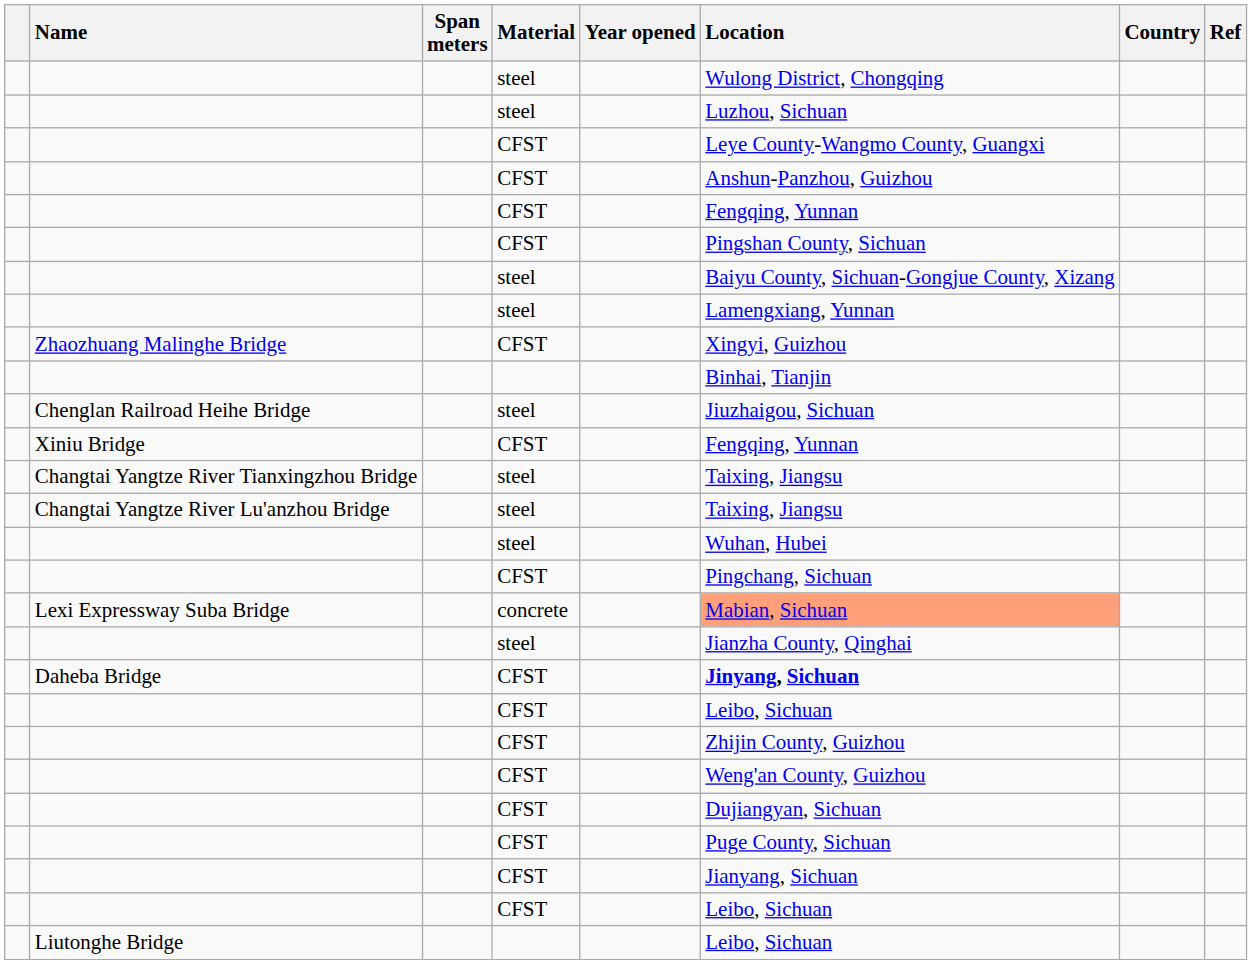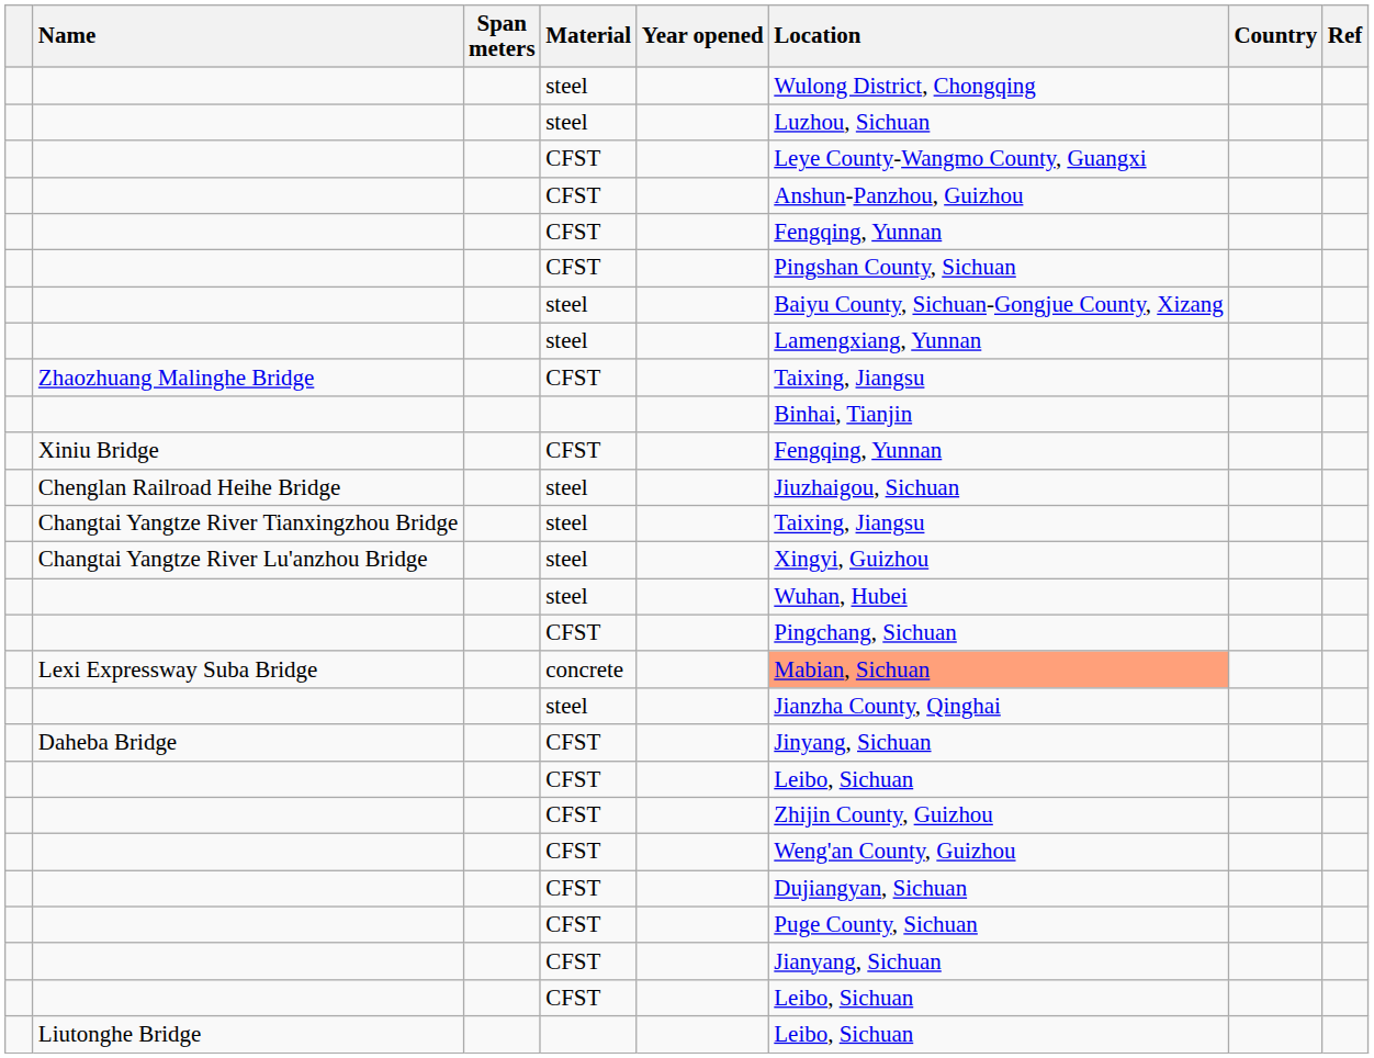Zhaozhuang Malinghe Bridge | Location: Xingyi, Guizhou -> Taixing, Jiangsu
rows swapped: Chenglan Railroad Heihe Bridge <-> Xiniu Bridge
Changtai Yangtze River Lu'anzhou Bridge | Location: Taixing, Jiangsu -> Xingyi, Guizhou
Daheba Bridge | Location: bold -> normal
